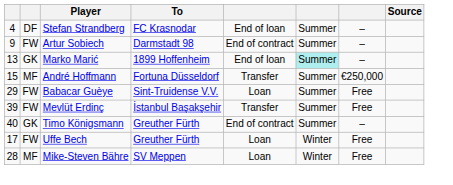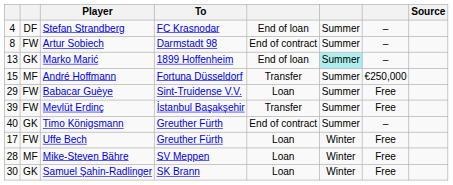Artur Sobiech | column 1: 9 -> 8
+ row: 30 | GK | Samuel Şahin-Radlinger | SK Brann | Loan | Winter | Free
